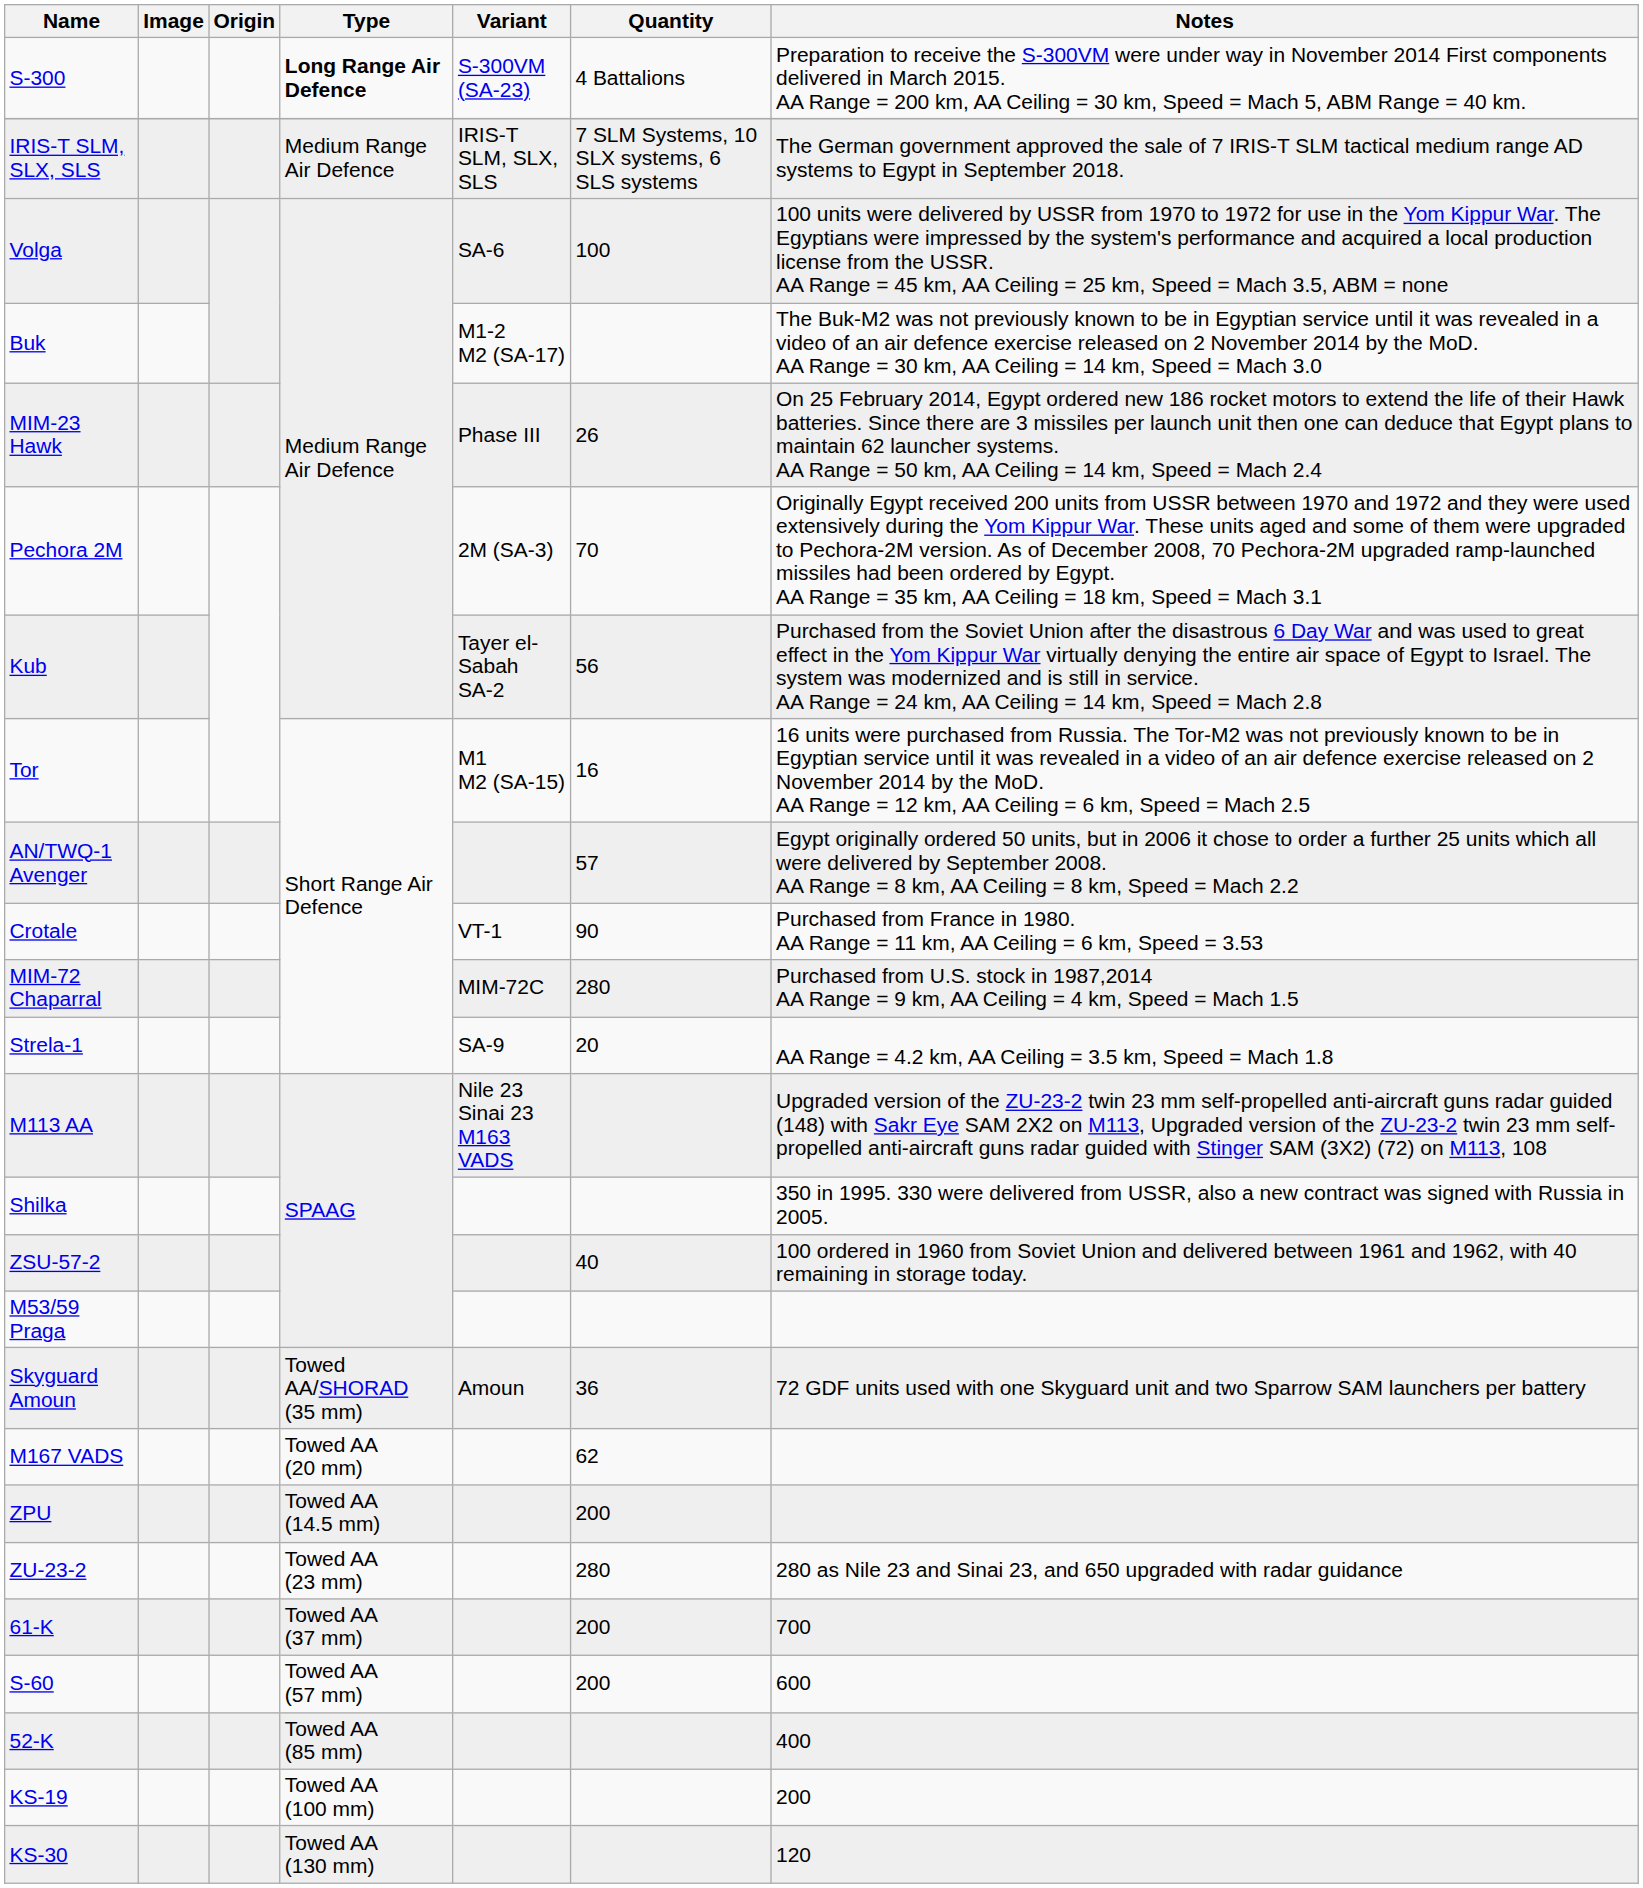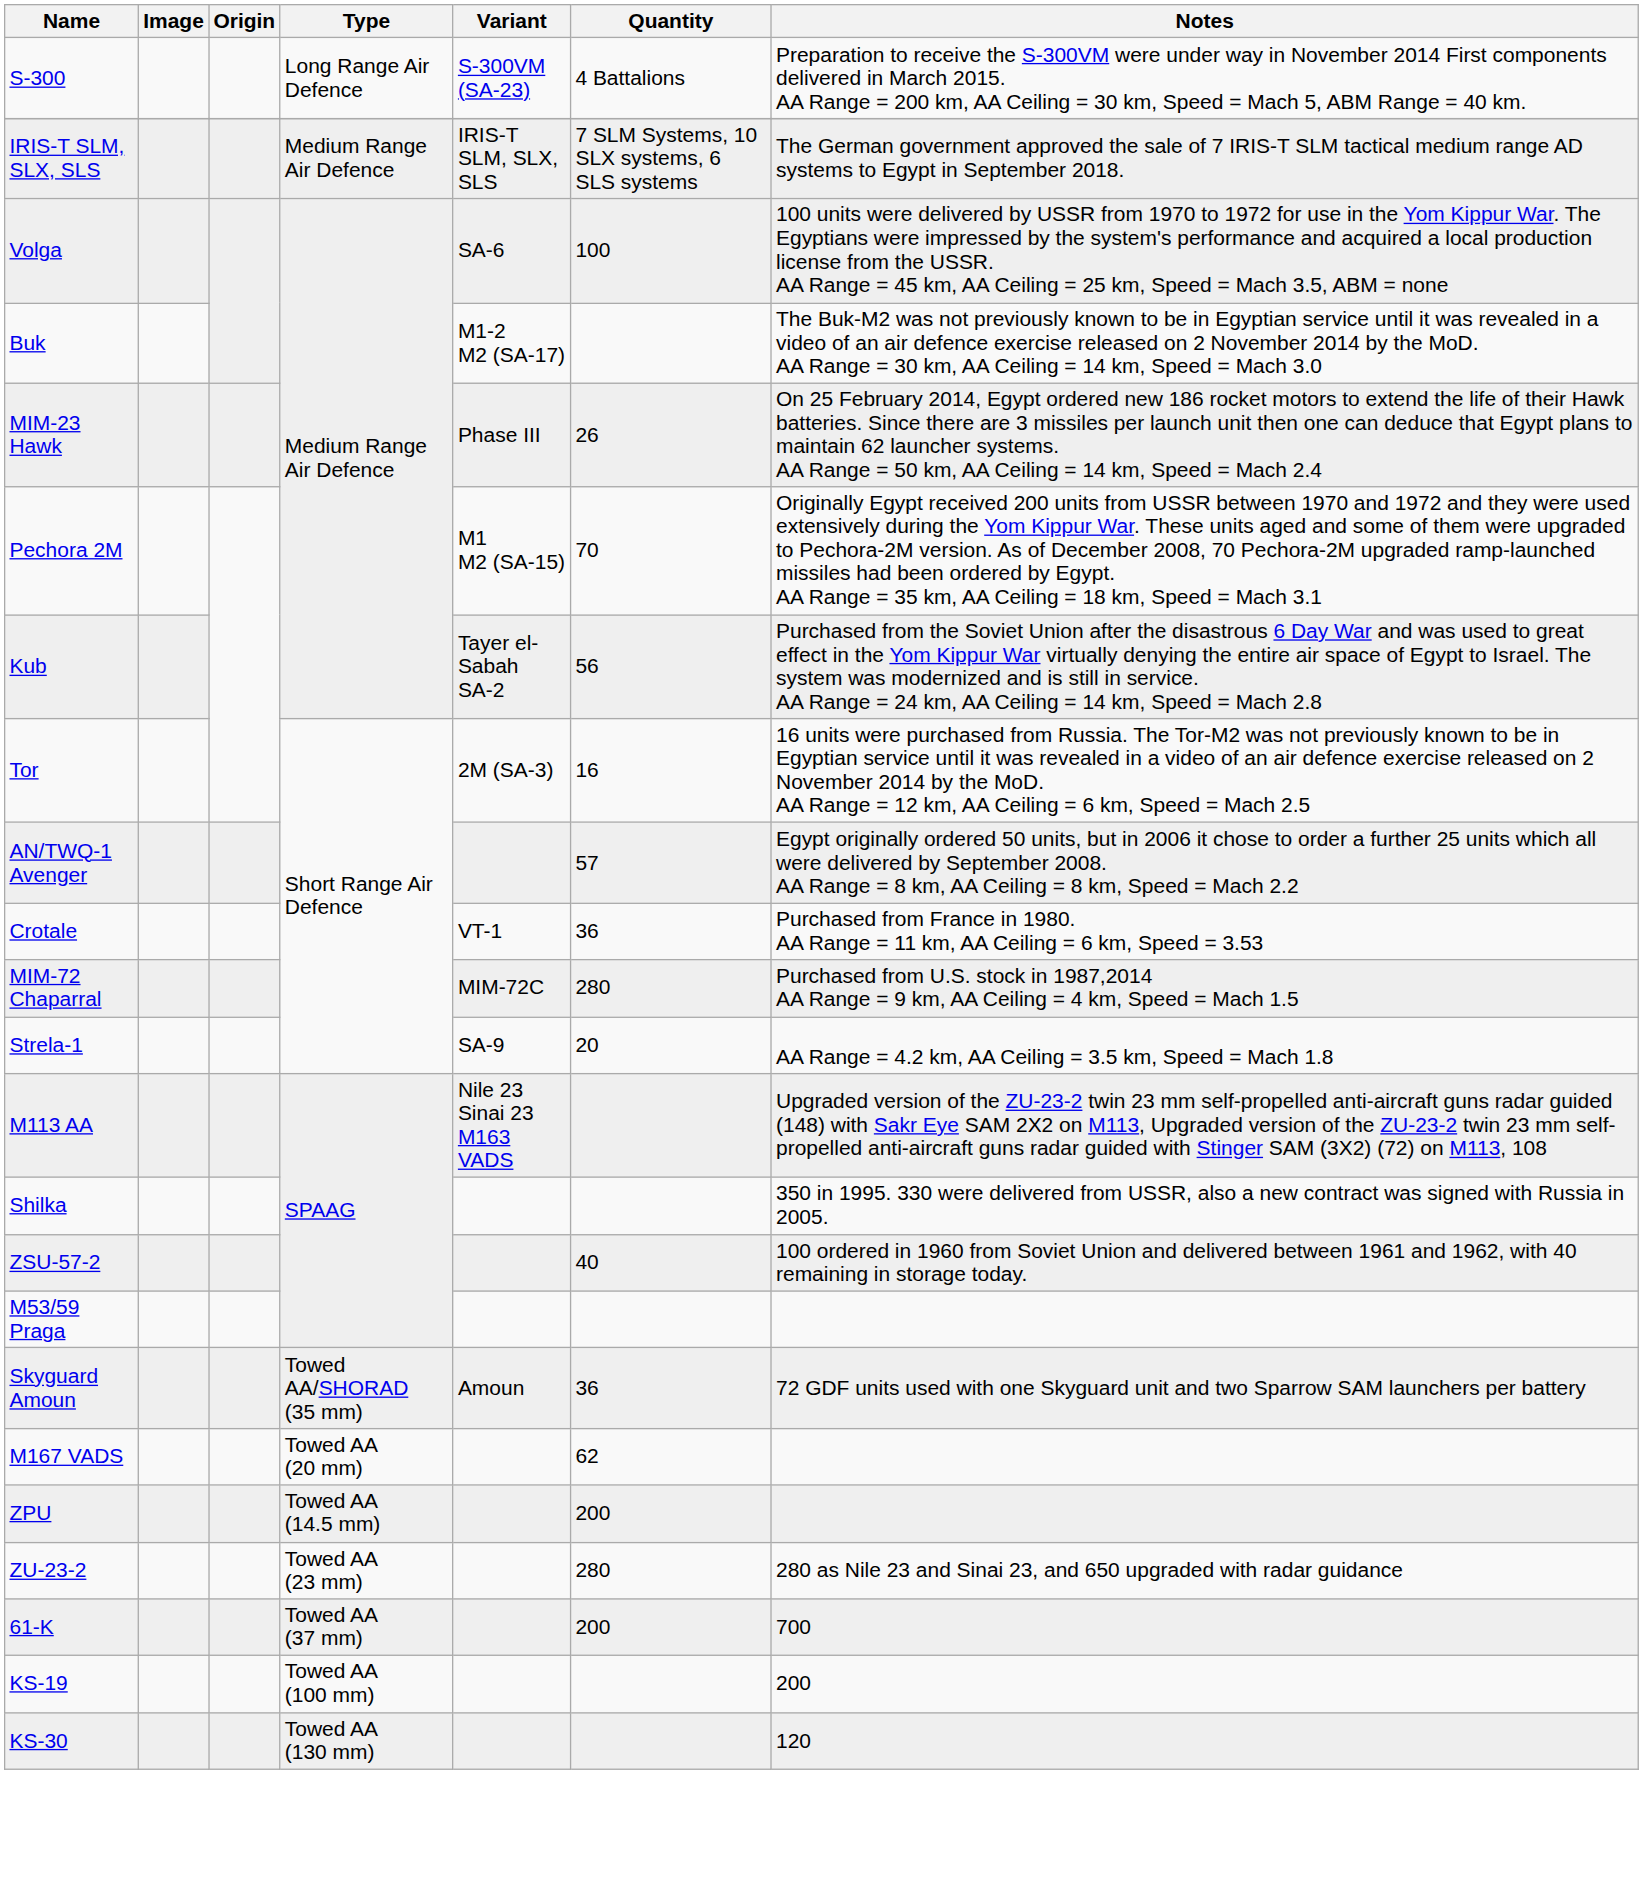S-300 | Type: bold -> normal
Pechora 2M | Variant: 2M (SA-3) -> M1 M2 (SA-15)
Tor | Variant: M1 M2 (SA-15) -> 2M (SA-3)
Crotale | Quantity: 90 -> 36
- row: S-60 | Towed AA (57 mm) | 200 | 600
- row: 52-K | Towed AA (85 mm) | 400
